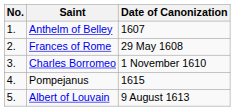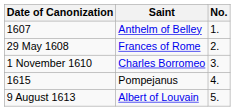columns swapped: No. <-> Date of Canonization
